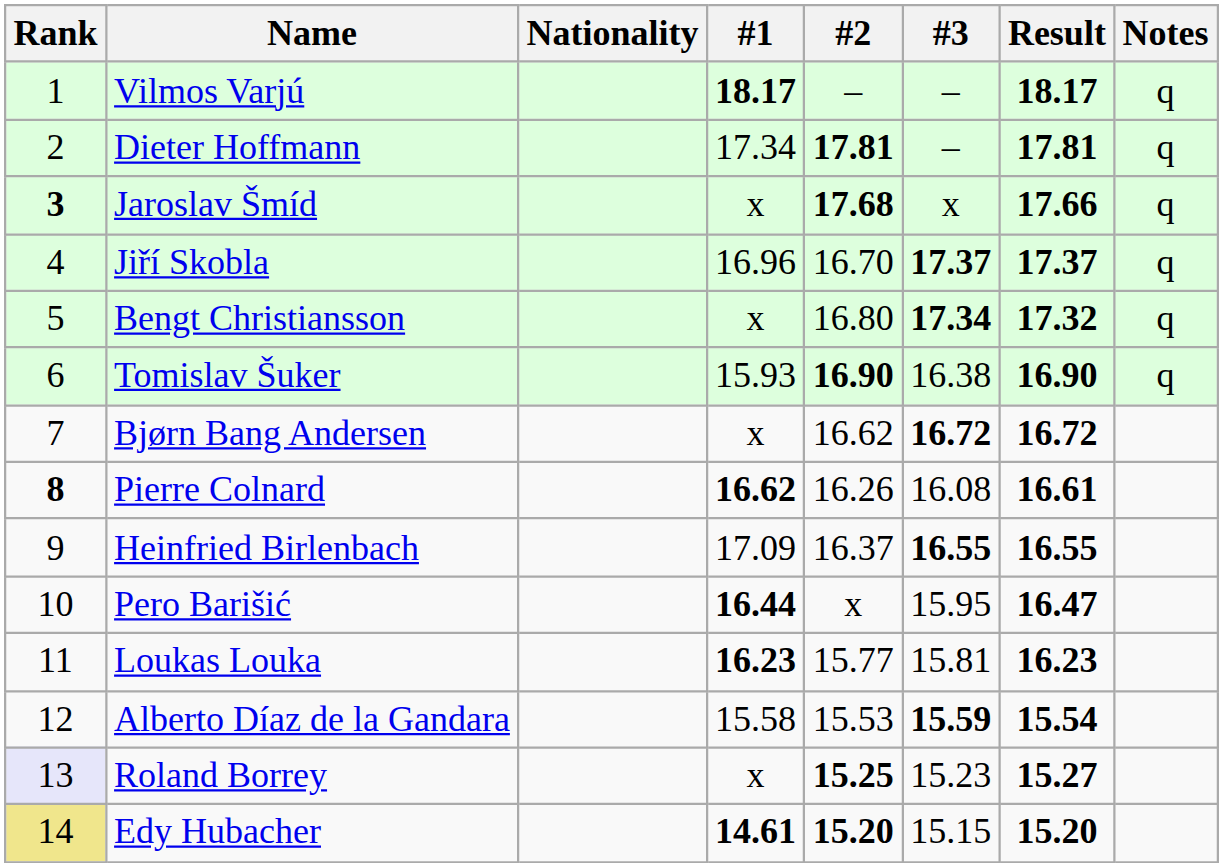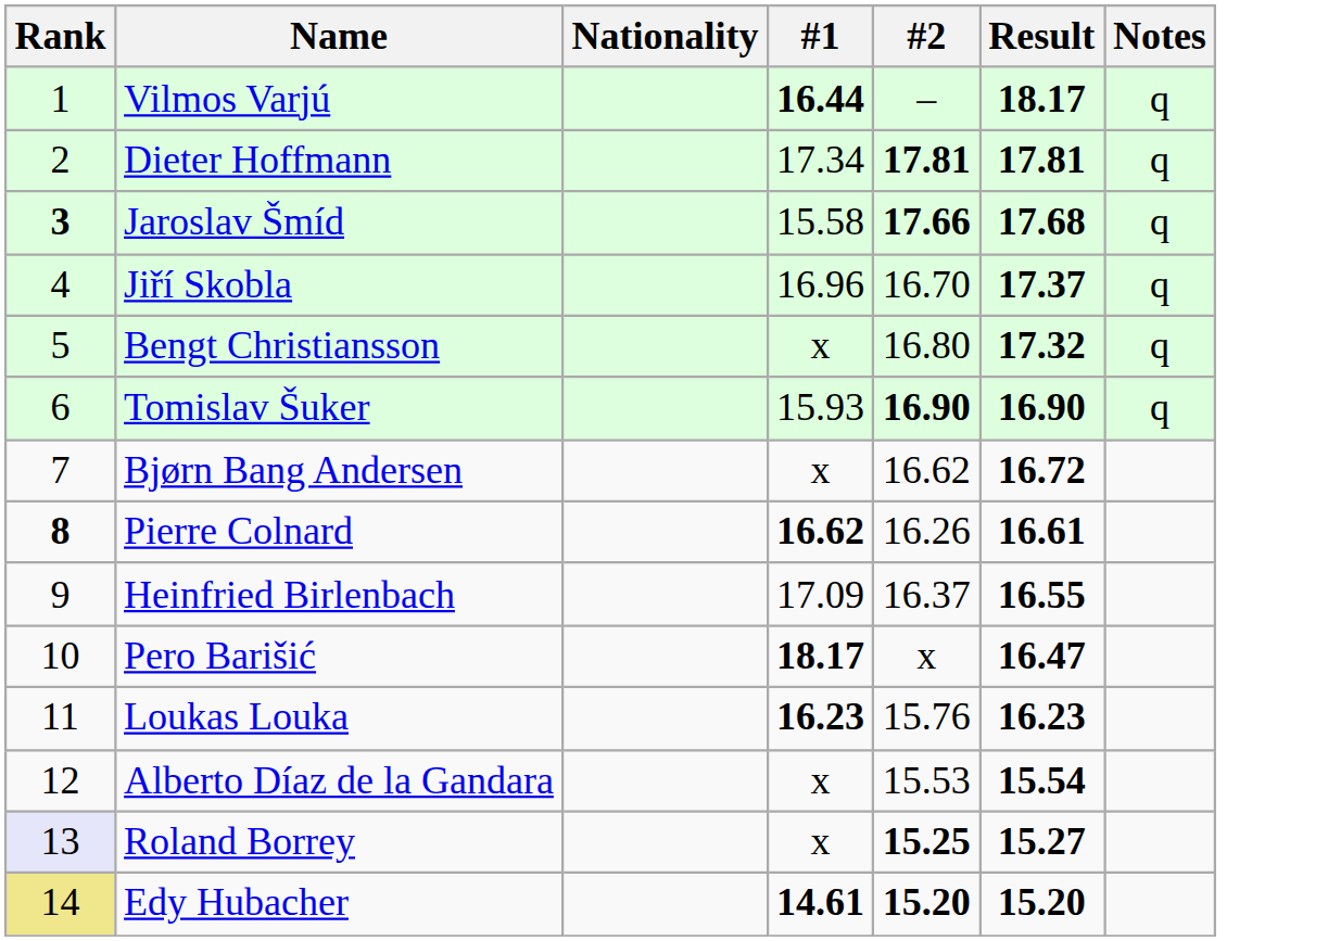- column: #3 | – | – | x | 17.37 | 17.34 | 16.38 | 16.72 | 16.08 | 16.55 | 15.95 | 15.81 | 15.59 | 15.23 | 15.15
Vilmos Varjú | #1: 18.17 -> 16.44
Jaroslav Šmíd | #1: x -> 15.58
Jaroslav Šmíd | #2: 17.68 -> 17.66
Jaroslav Šmíd | Result: 17.66 -> 17.68
Pero Barišić | #1: 16.44 -> 18.17
Loukas Louka | #2: 15.77 -> 15.76
Alberto Díaz de la Gandara | #1: 15.58 -> x
